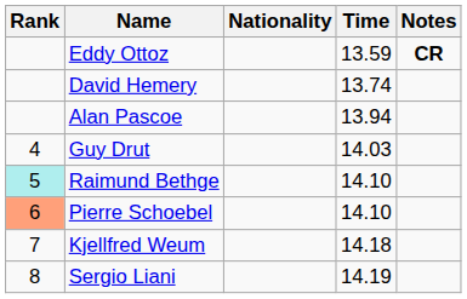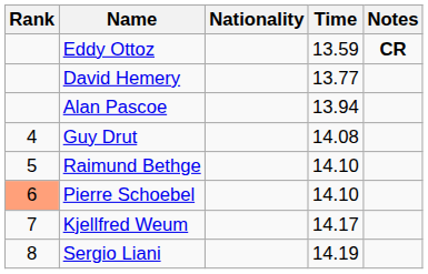David Hemery | Time: 13.74 -> 13.77
Guy Drut | Time: 14.03 -> 14.08
Raimund Bethge | Rank: paleturquoise background -> no background
Kjellfred Weum | Time: 14.18 -> 14.17
